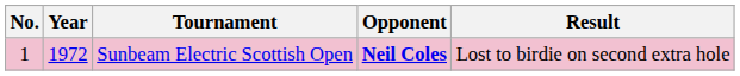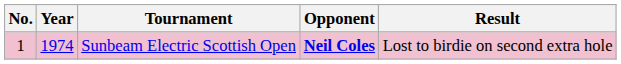Sunbeam Electric Scottish Open | Year: 1972 -> 1974
